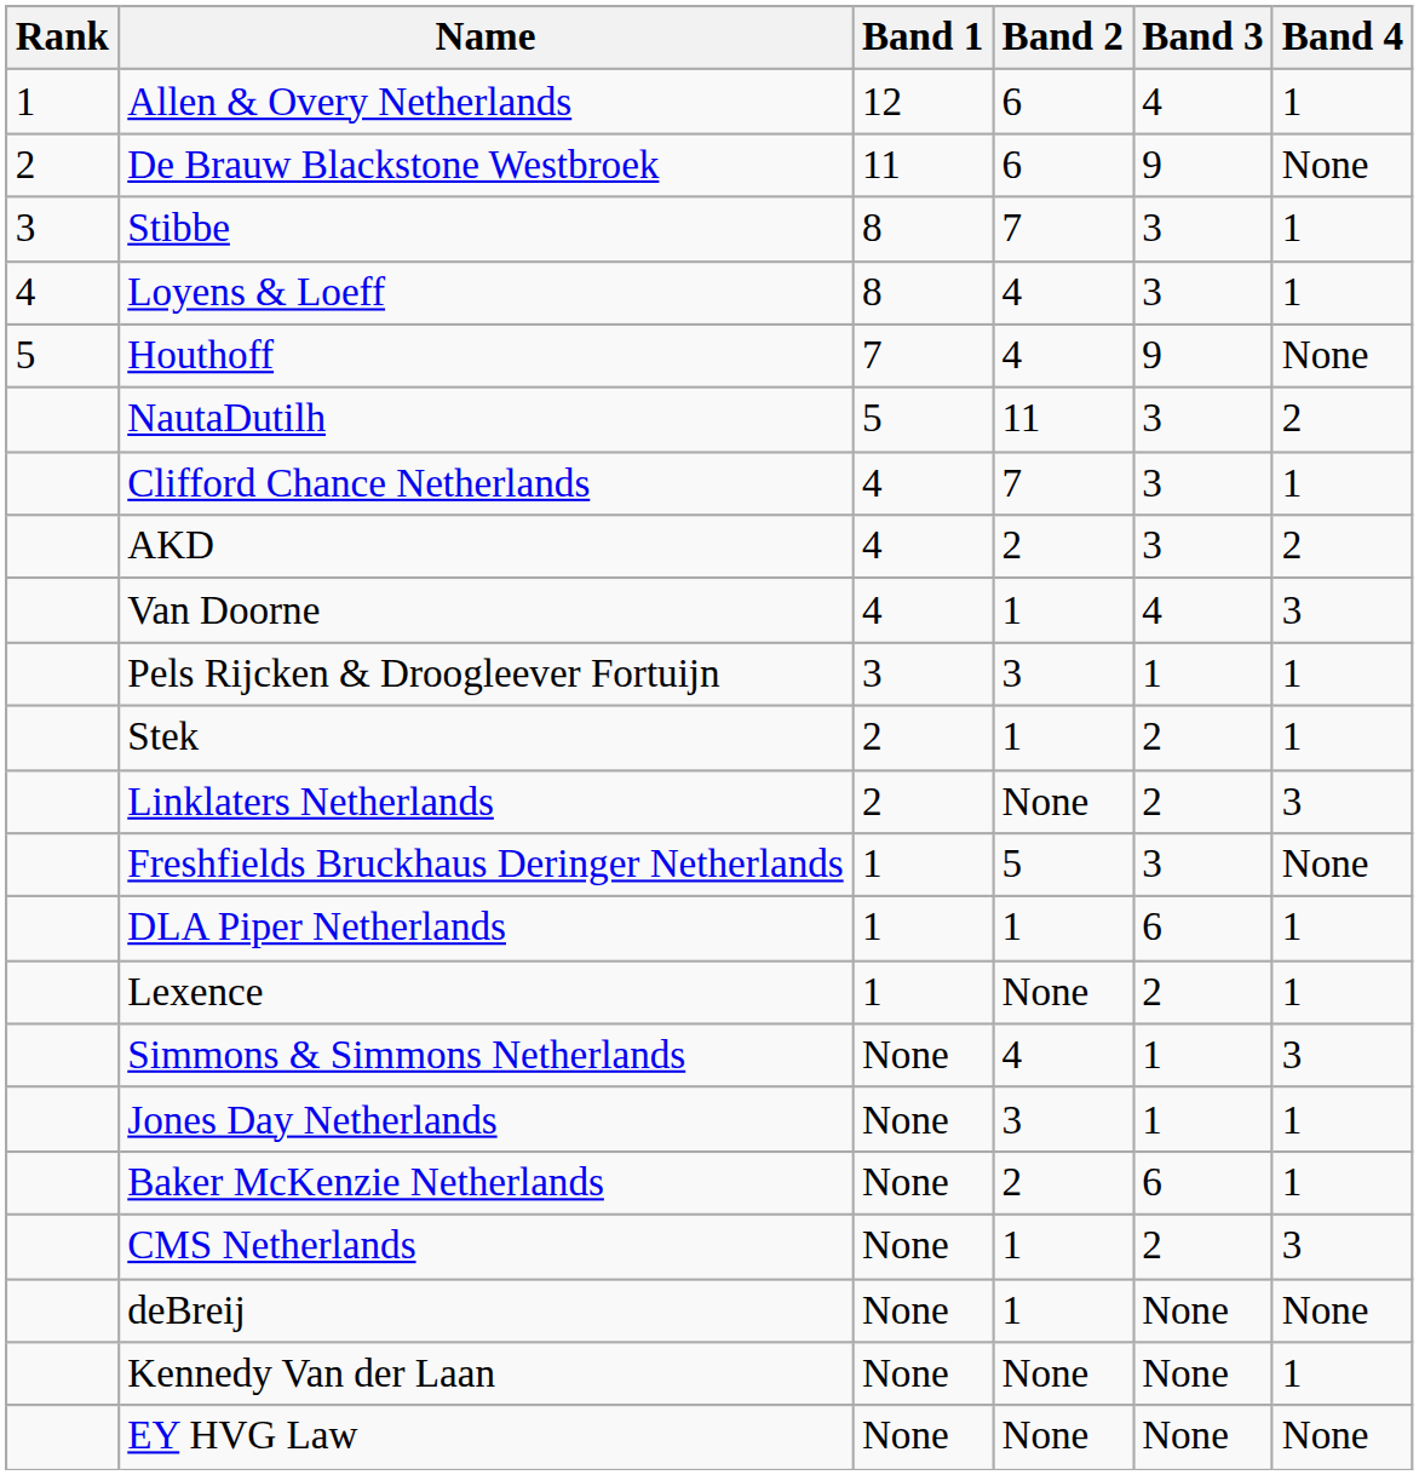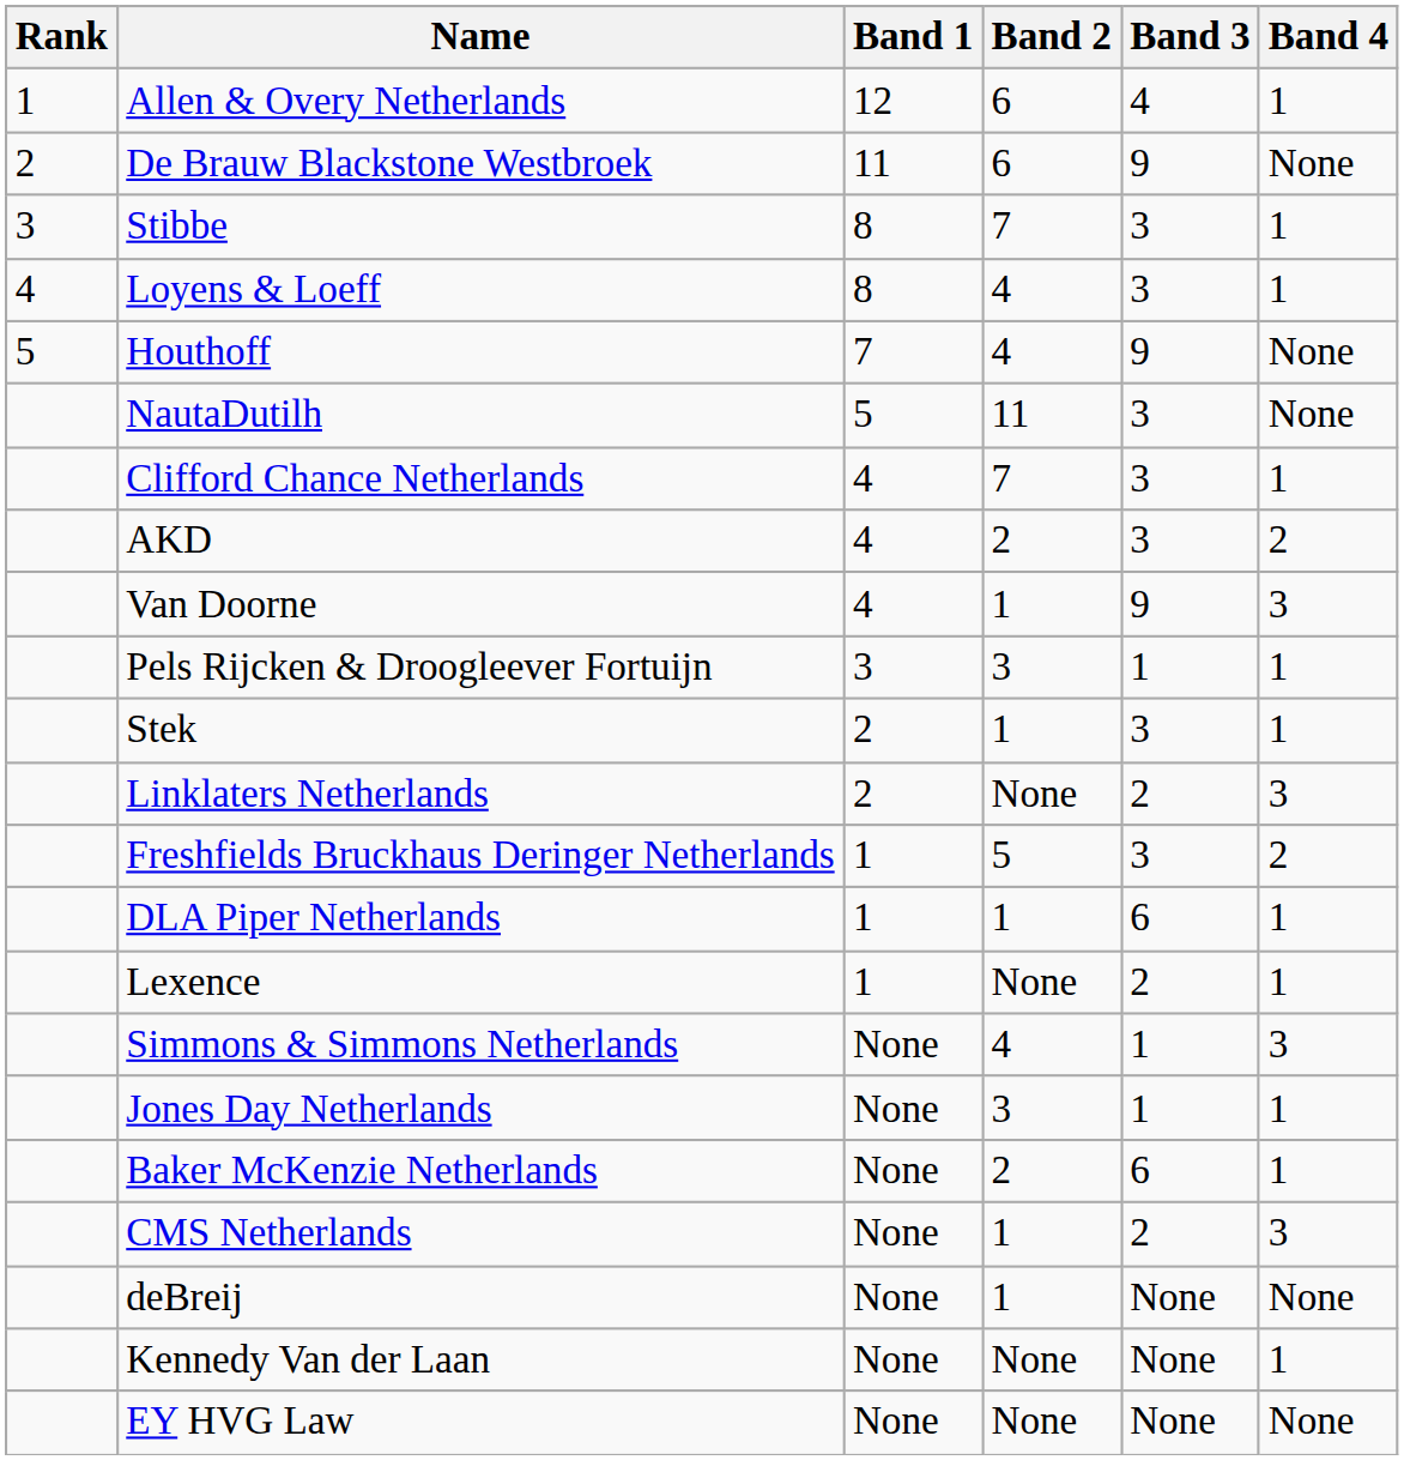NautaDutilh | Band 4: 2 -> None
Van Doorne | Band 3: 4 -> 9
Stek | Band 3: 2 -> 3
Freshfields Bruckhaus Deringer Netherlands | Band 4: None -> 2
